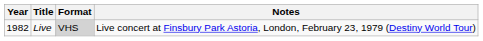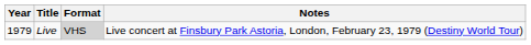Live | Year: 1982 -> 1979
